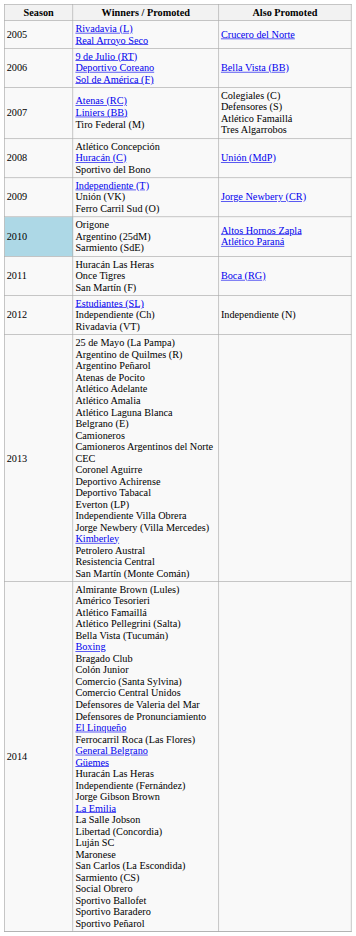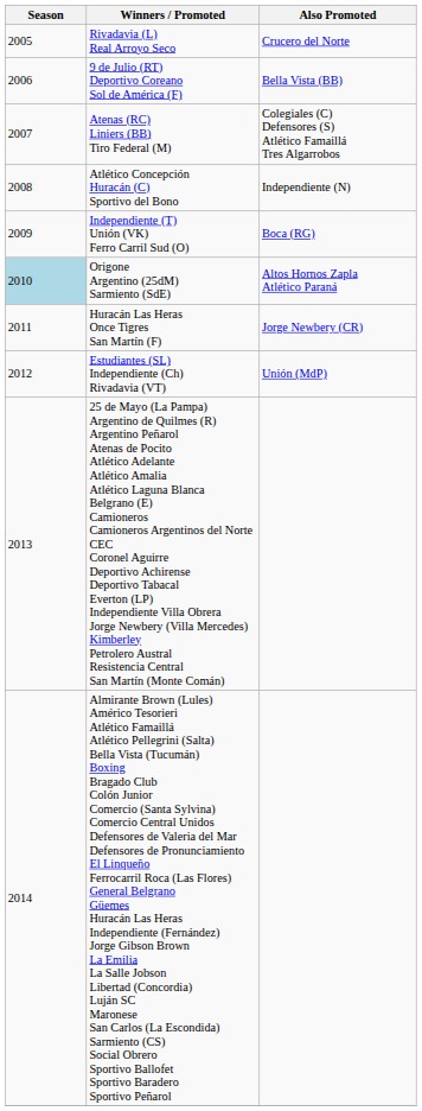Atlético Concepción Huracán (C) Sportivo del Bono | Also Promoted: Unión (MdP) -> Independiente (N)
Independiente (T) Unión (VK) Ferro Carril Sud (O) | Also Promoted: Jorge Newbery (CR) -> Boca (RG)
Huracán Las Heras Once Tigres San Martín (F) | Also Promoted: Boca (RG) -> Jorge Newbery (CR)
Estudiantes (SL) Independiente (Ch) Rivadavia (VT) | Also Promoted: Independiente (N) -> Unión (MdP)
